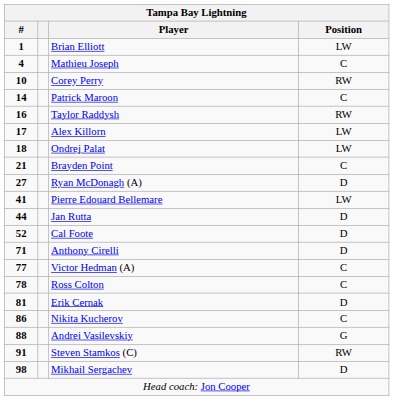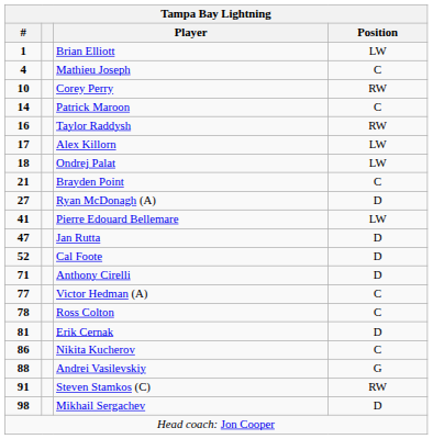Jan Rutta | #: 44 -> 47
